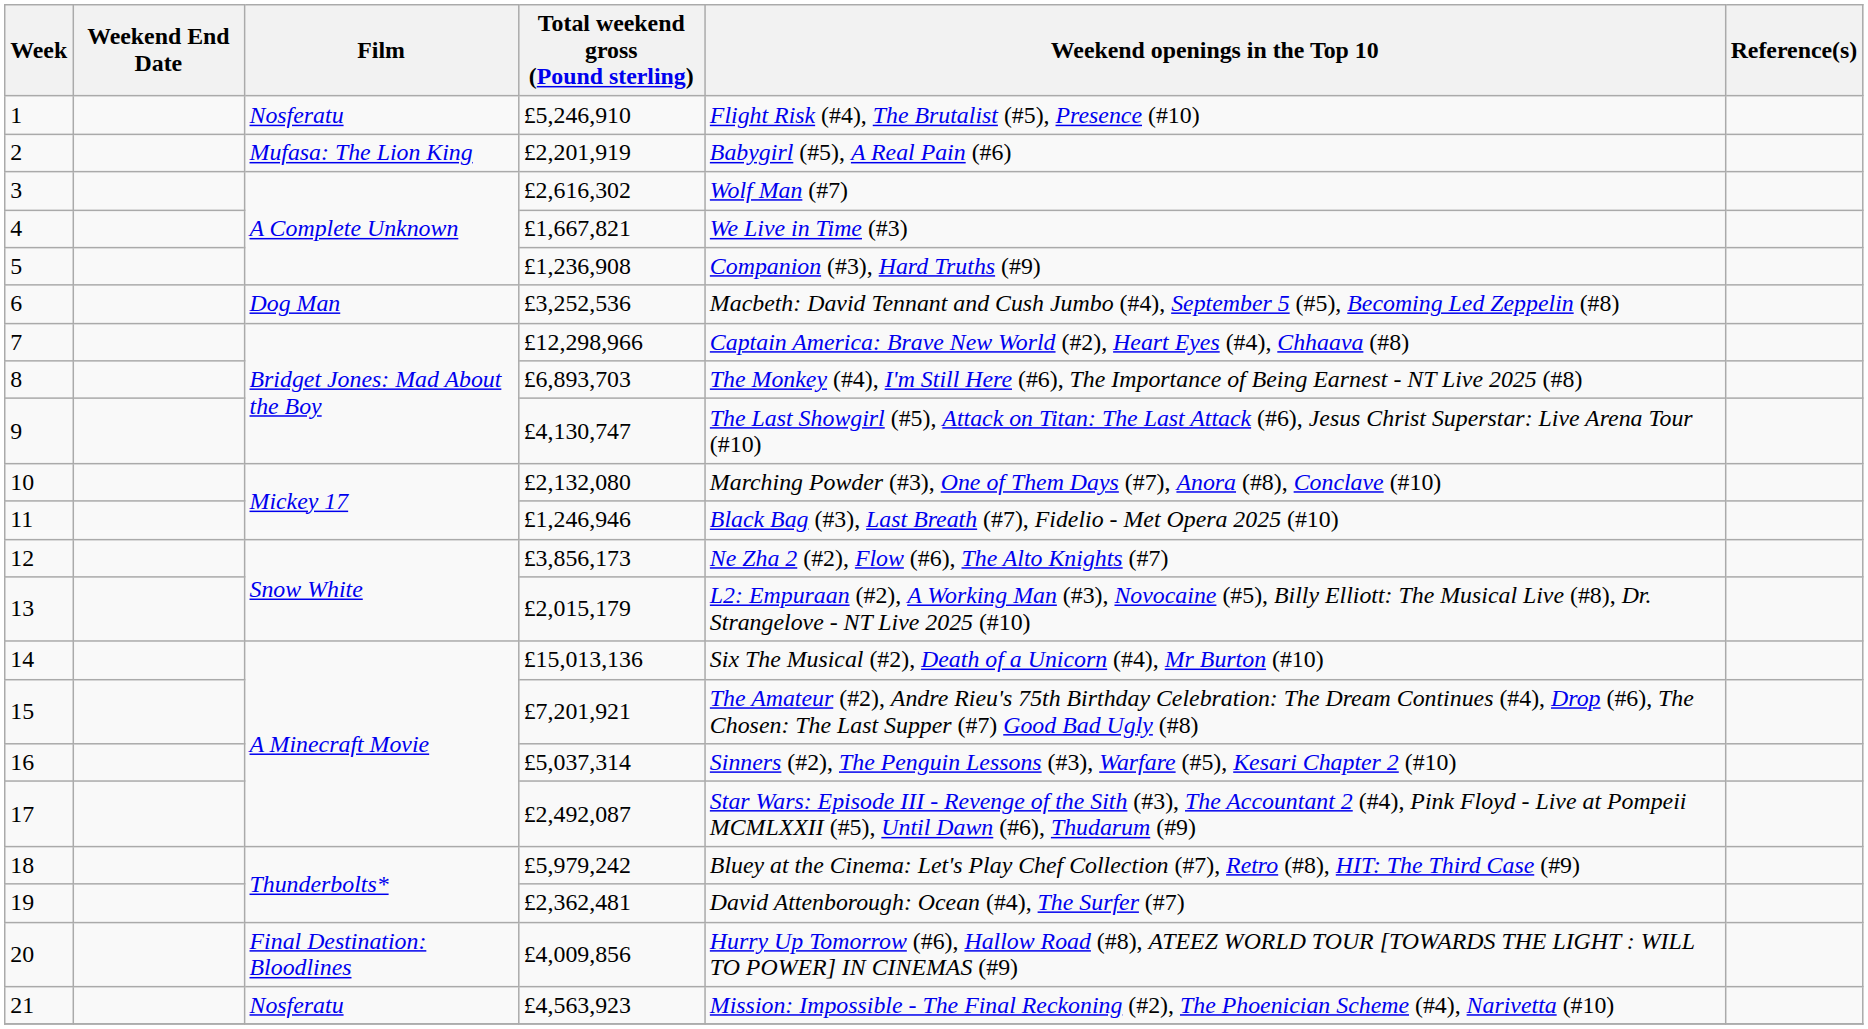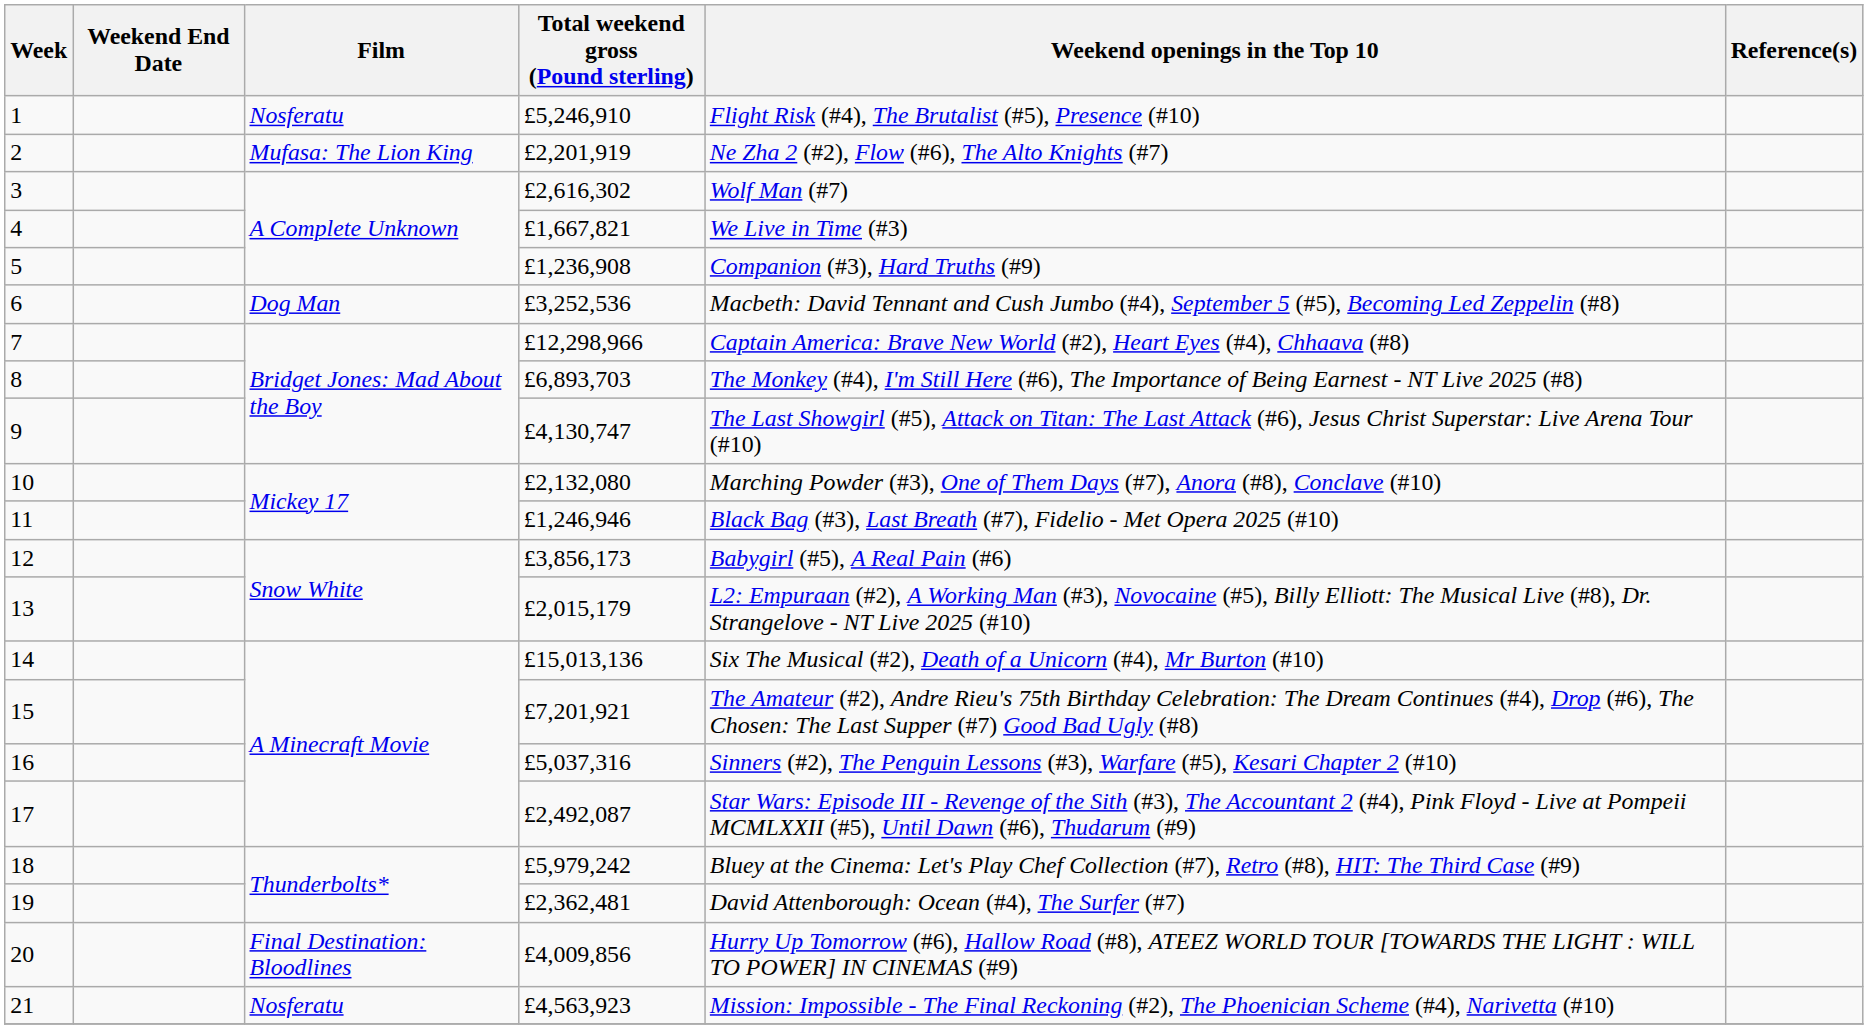2 | Weekend openings in the Top 10: Babygirl (#5), A Real Pain (#6) -> Ne Zha 2 (#2), Flow (#6), The Alto Knights (#7)
12 | Weekend openings in the Top 10: Ne Zha 2 (#2), Flow (#6), The Alto Knights (#7) -> Babygirl (#5), A Real Pain (#6)
16 | Total weekend gross (Pound sterling): £5,037,314 -> £5,037,316
